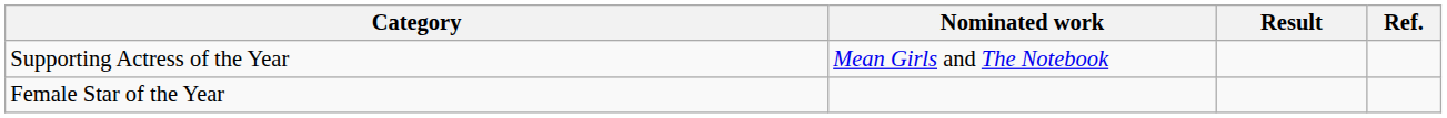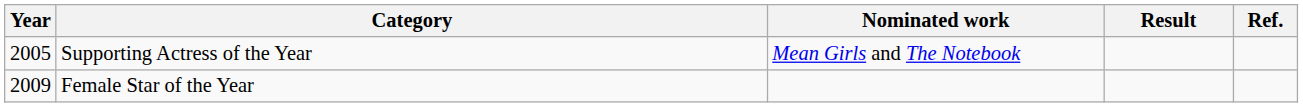+ column: Year | 2005 | 2009
